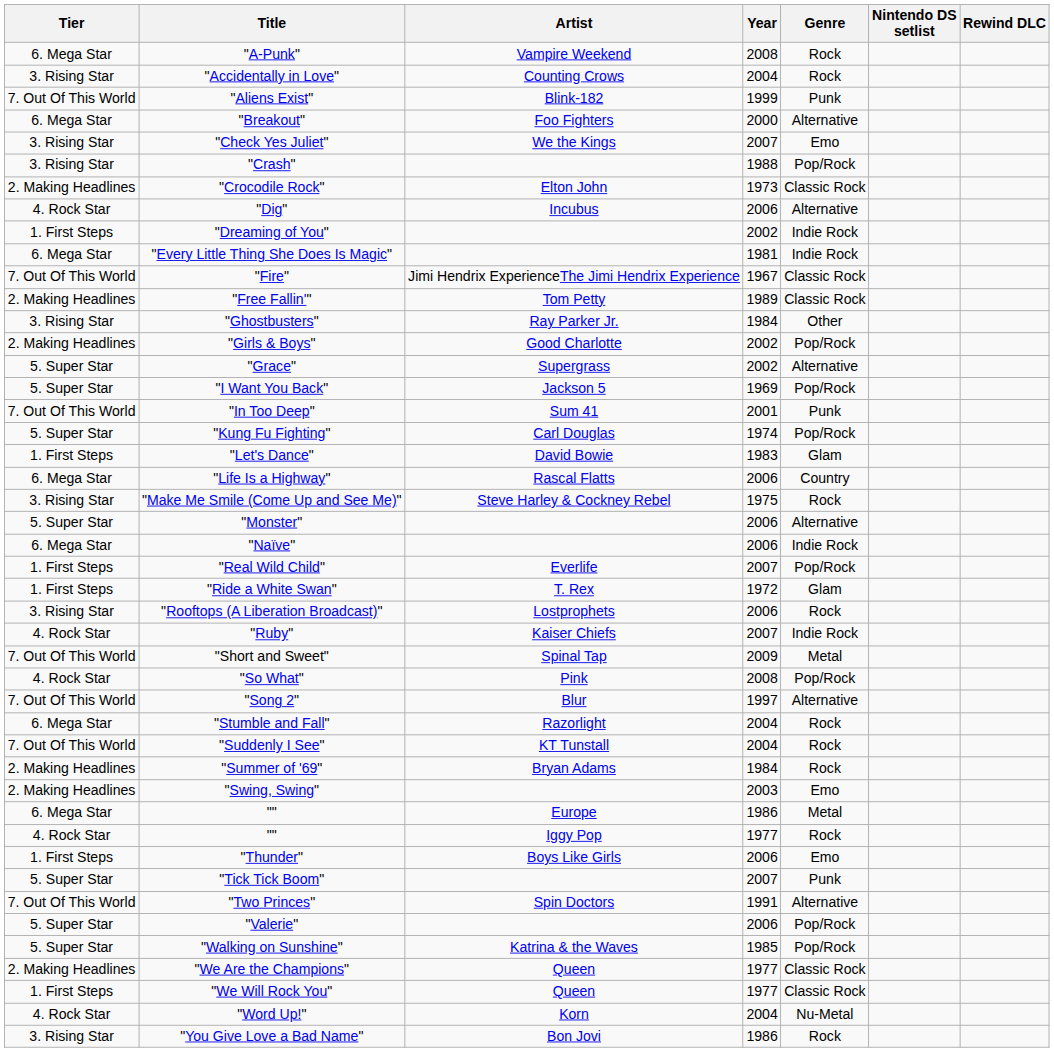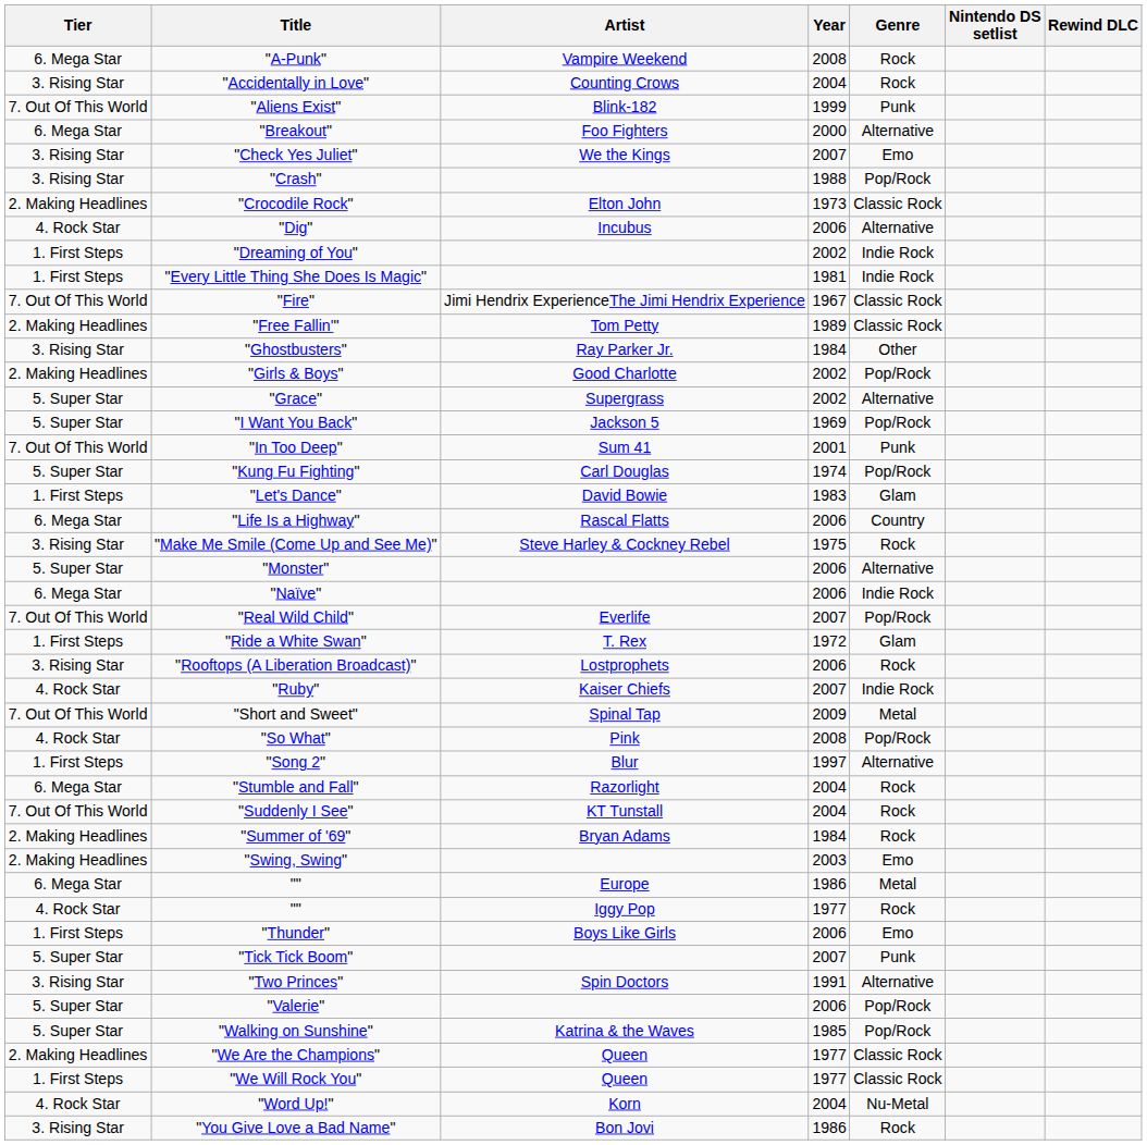"Every Little Thing She Does Is Magic" | Tier: 6. Mega Star -> 1. First Steps
"Real Wild Child" | Tier: 1. First Steps -> 7. Out Of This World
"Song 2" | Tier: 7. Out Of This World -> 1. First Steps
"Two Princes" | Tier: 7. Out Of This World -> 3. Rising Star
